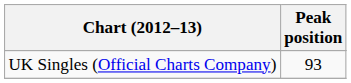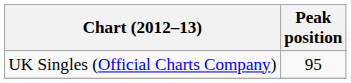UK Singles (Official Charts Company) | Peak position: 93 -> 95
